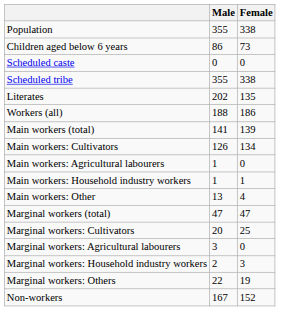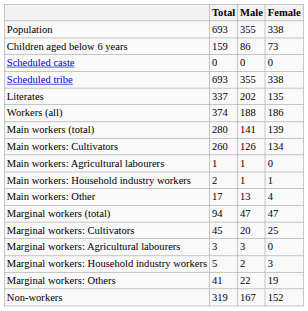+ column: Total | 693 | 159 | 0 | 693 | 337 | 374 | 280 | 260 | 1 | 2 | 17 | 94 | 45 | 3 | 5 | 41 | 319
